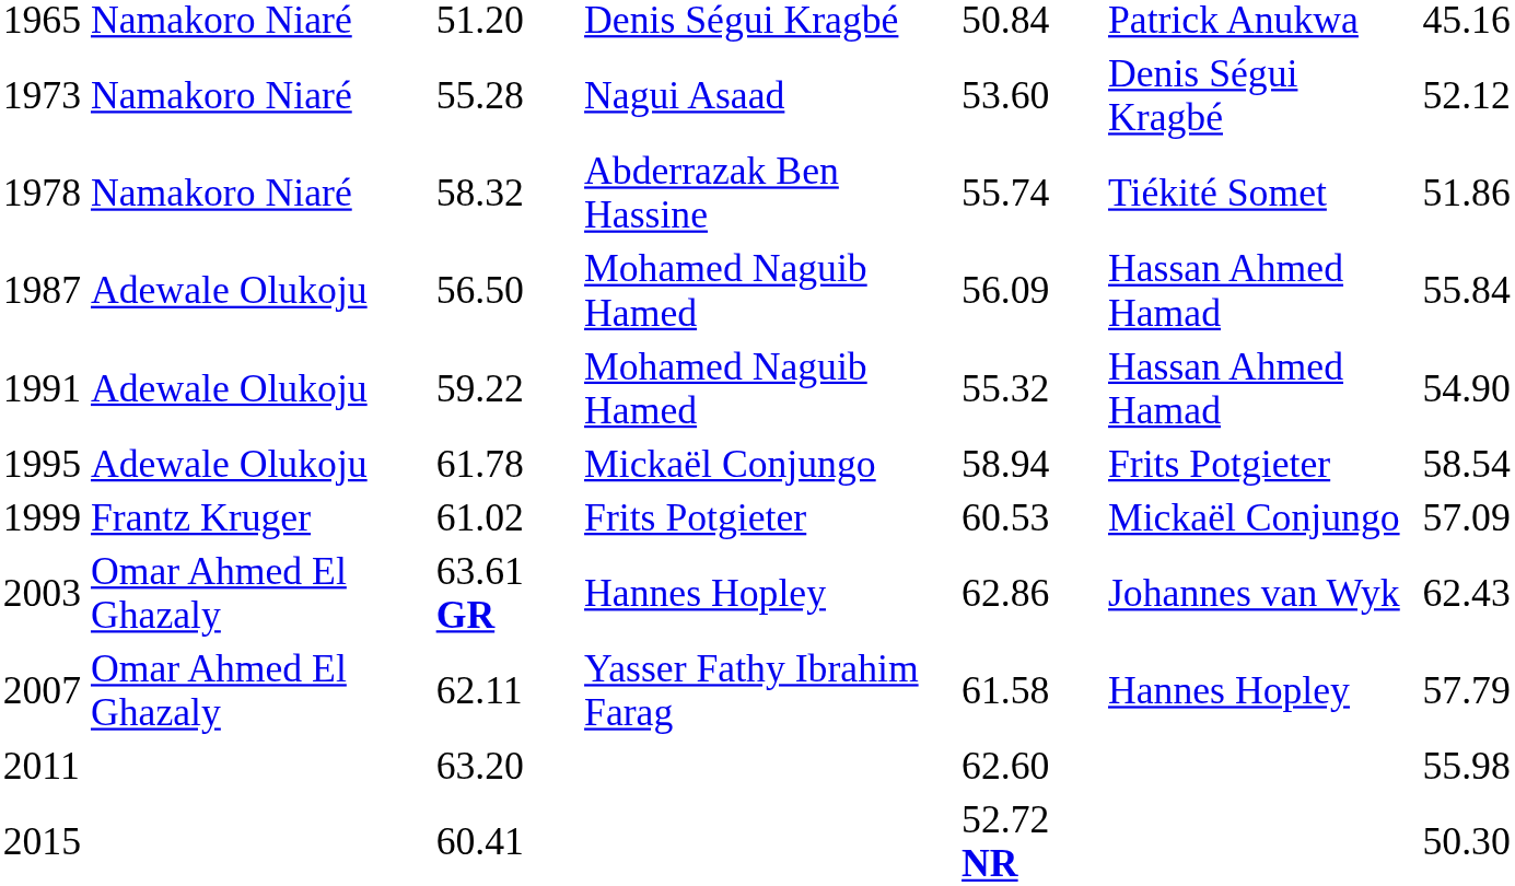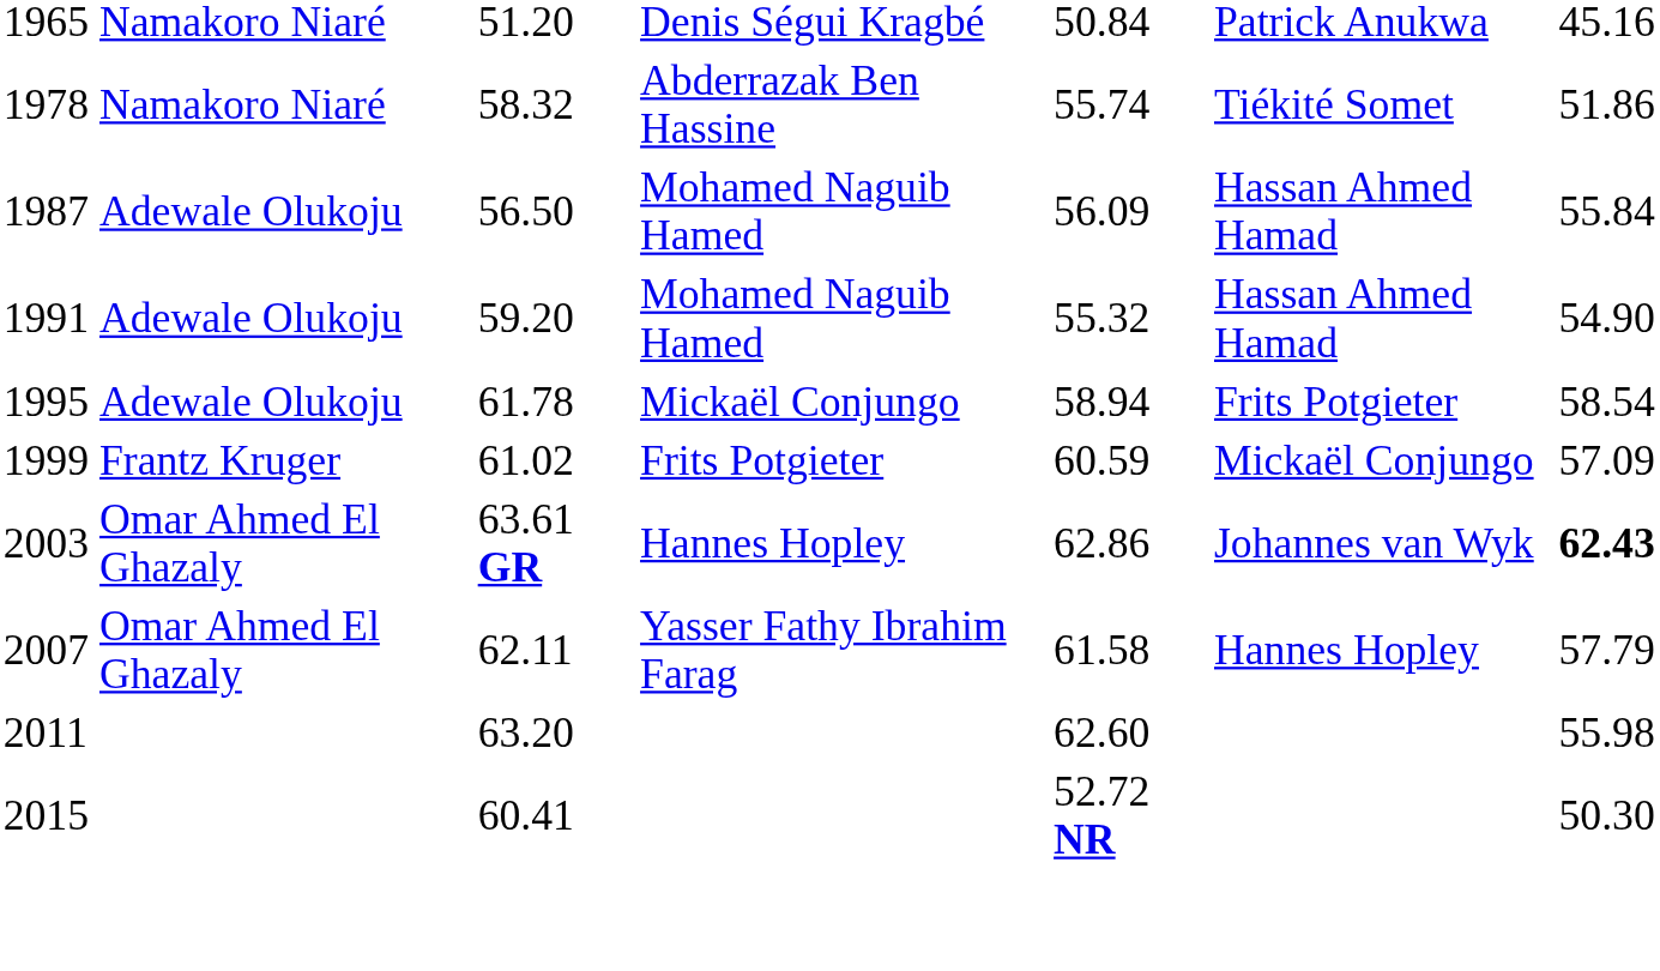- row: 1973 | Namakoro Niaré | 55.28 | Nagui Asaad | 53.60 | Denis Ségui Kragbé | 52.12
1991 | column 3: 59.22 -> 59.20
1999 | column 5: 60.53 -> 60.59
2003 | column 7: normal -> bold
